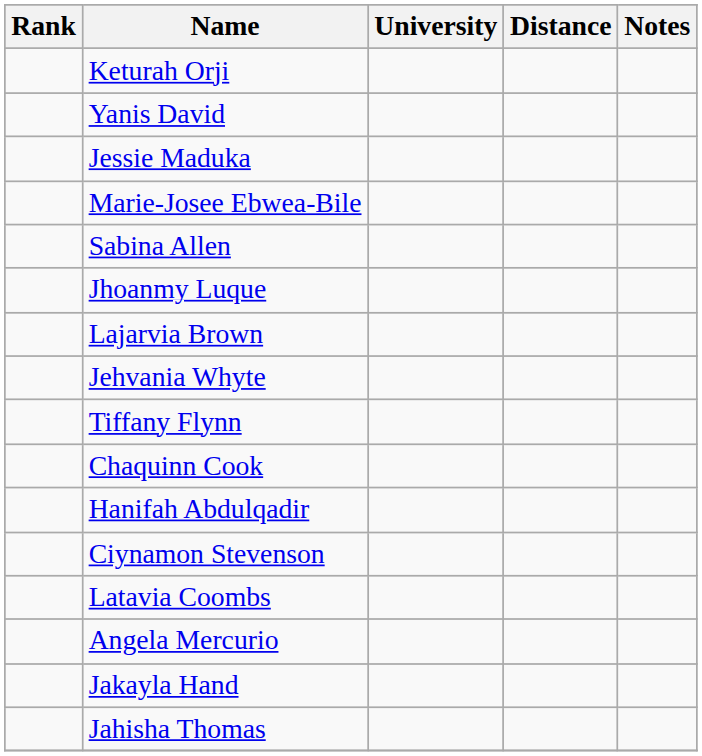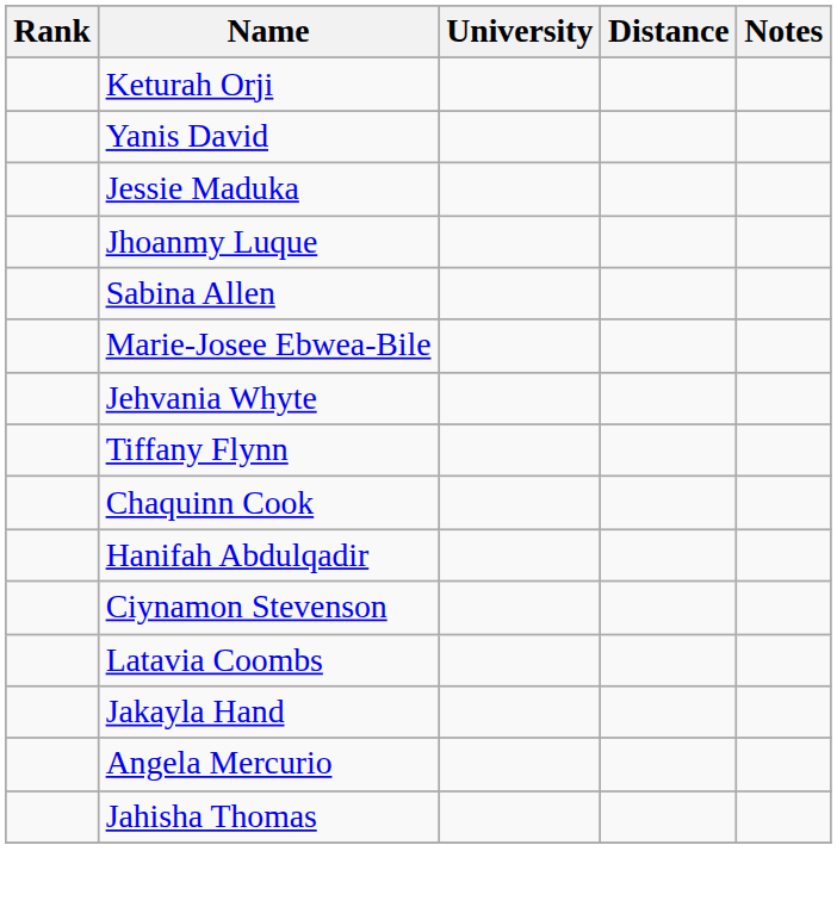rows swapped: Jhoanmy Luque <-> Marie-Josee Ebwea-Bile
- row: Lajarvia Brown
rows swapped: Jakayla Hand <-> Angela Mercurio
